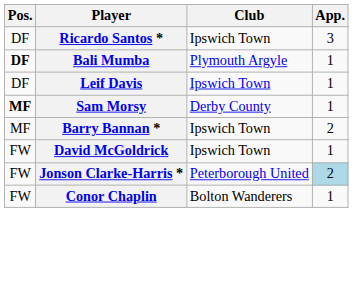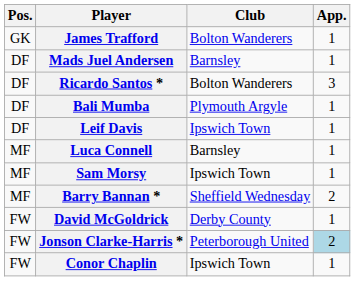+ row: GK | James Trafford | Bolton Wanderers | 1
+ row: DF | Mads Juel Andersen | Barnsley | 1
Ricardo Santos * | Club: Ipswich Town -> Bolton Wanderers
Bali Mumba | Pos.: bold -> normal
+ row: MF | Luca Connell | Barnsley | 1
Sam Morsy | Pos.: bold -> normal
Sam Morsy | Club: Derby County -> Ipswich Town
Barry Bannan * | Club: Ipswich Town -> Sheffield Wednesday
David McGoldrick | Club: Ipswich Town -> Derby County
Conor Chaplin | Club: Bolton Wanderers -> Ipswich Town
